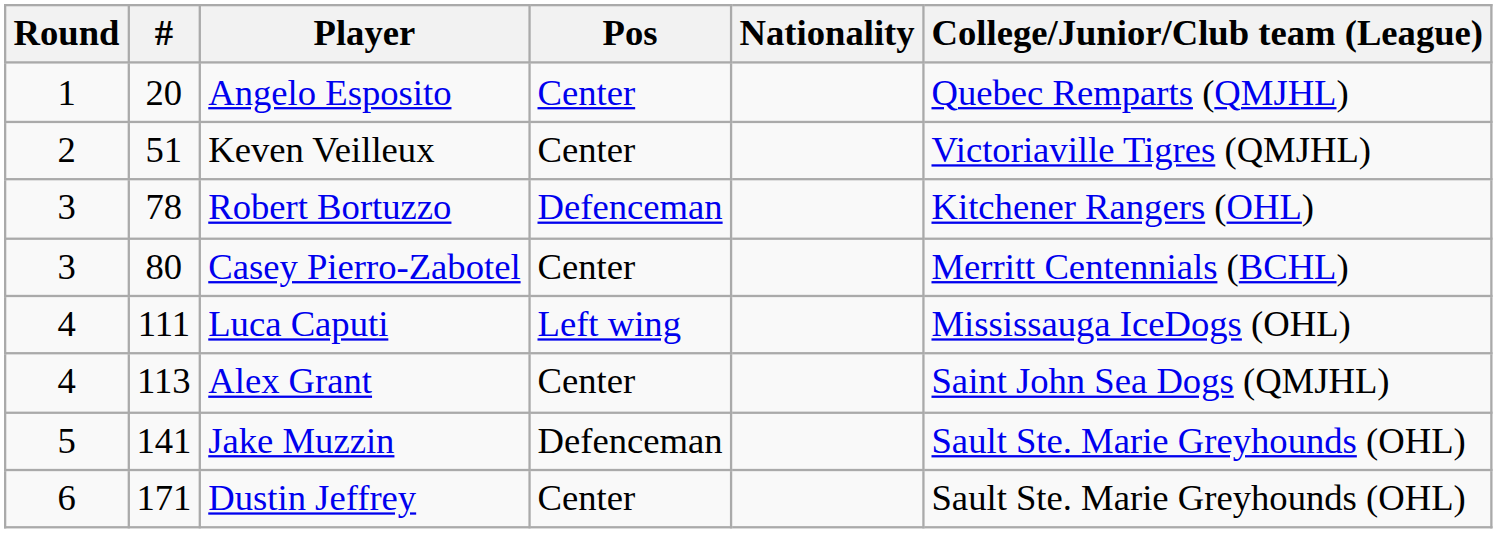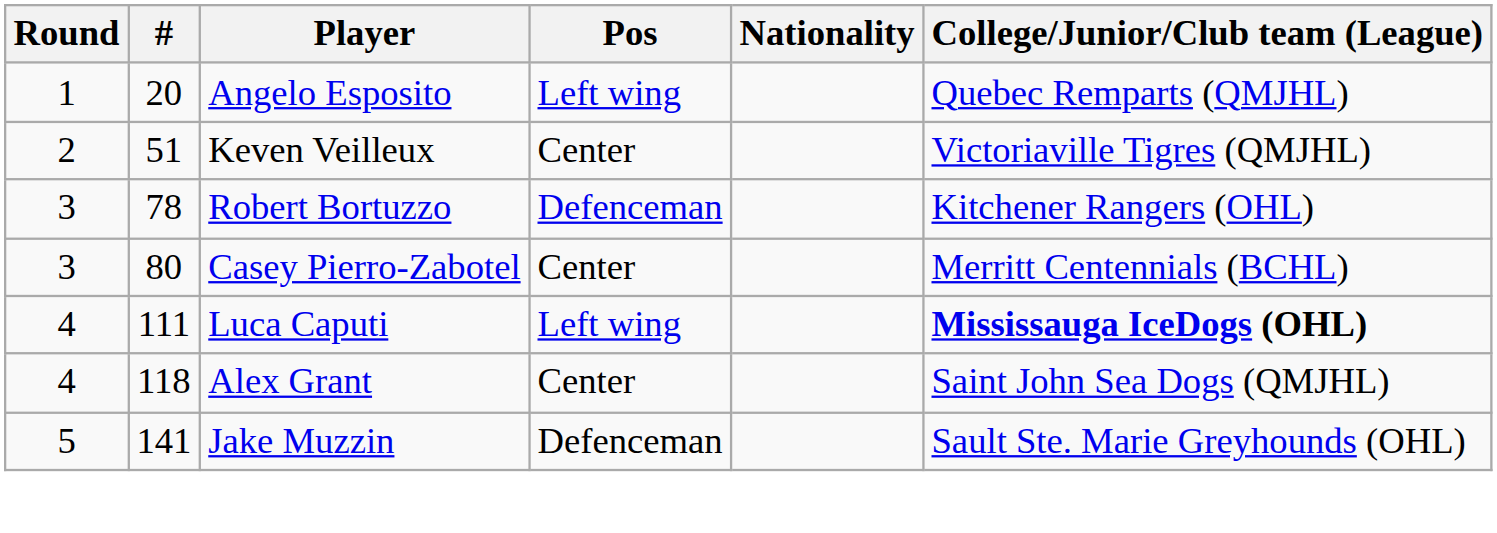Angelo Esposito | Pos: Center -> Left wing
Luca Caputi | College/Junior/Club team (League): normal -> bold
Alex Grant | #: 113 -> 118
- row: 6 | 171 | Dustin Jeffrey | Center | Sault Ste. Marie Greyhounds (OHL)
